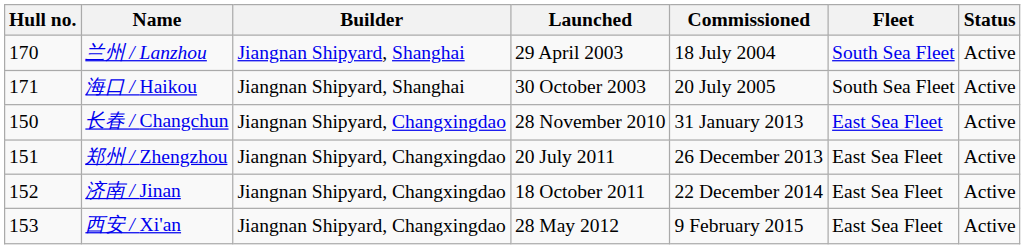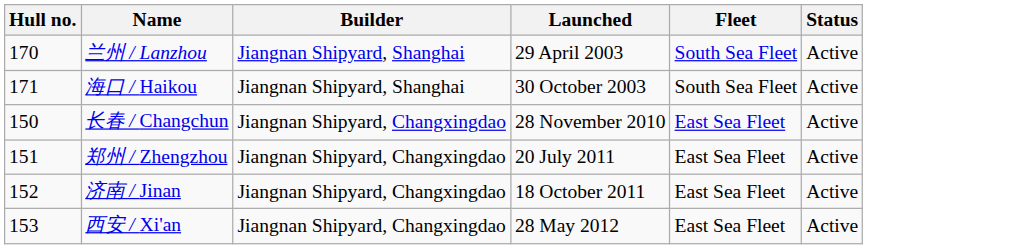- column: Commissioned | 18 July 2004 | 20 July 2005 | 31 January 2013 | 26 December 2013 | 22 December 2014 | 9 February 2015
